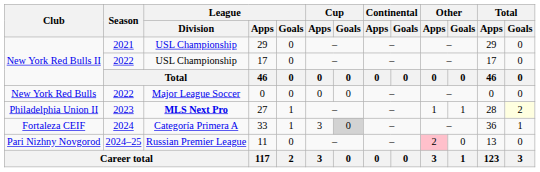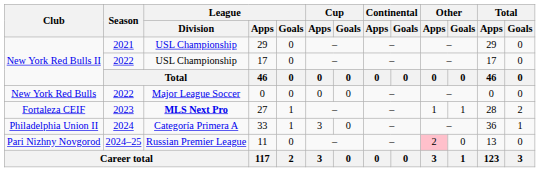27 | Club: Philadelphia Union II -> Fortaleza CEIF
27 | Total / Goals: lightyellow background -> no background
33 | Club: Fortaleza CEIF -> Philadelphia Union II
33 | Cup / Goals: lightgrey background -> no background
